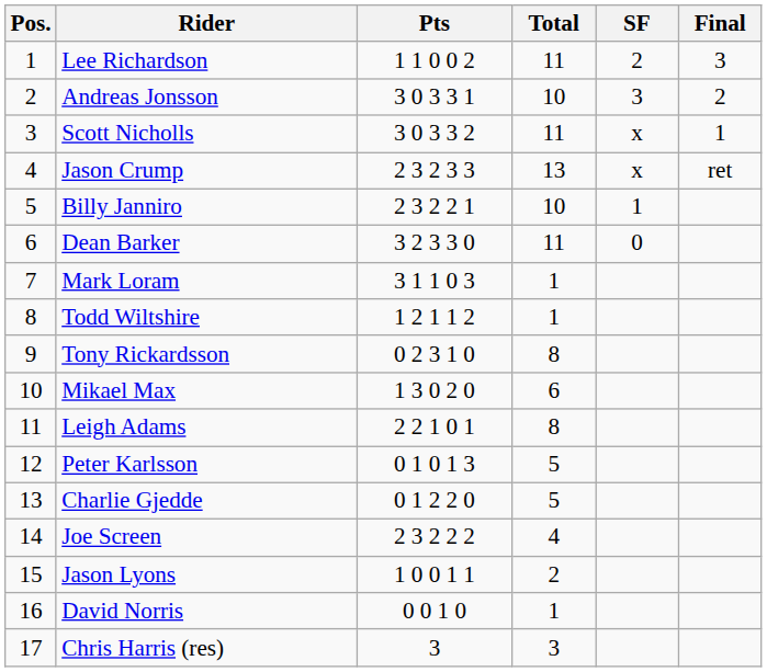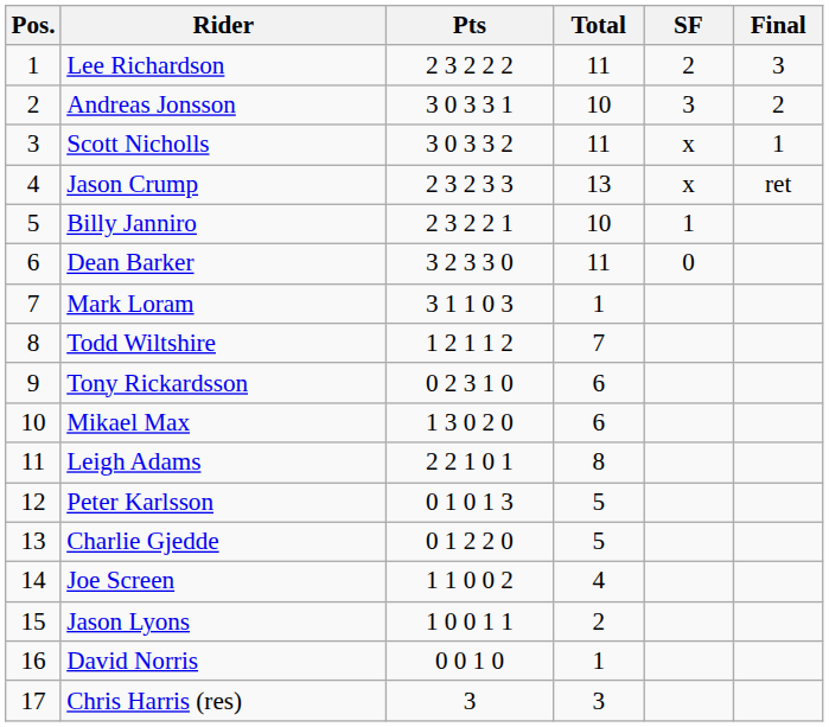Lee Richardson | Pts: 1 1 0 0 2 -> 2 3 2 2 2
Todd Wiltshire | Total: 1 -> 7
Tony Rickardsson | Total: 8 -> 6
Joe Screen | Pts: 2 3 2 2 2 -> 1 1 0 0 2
